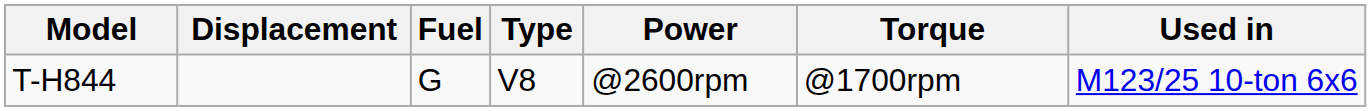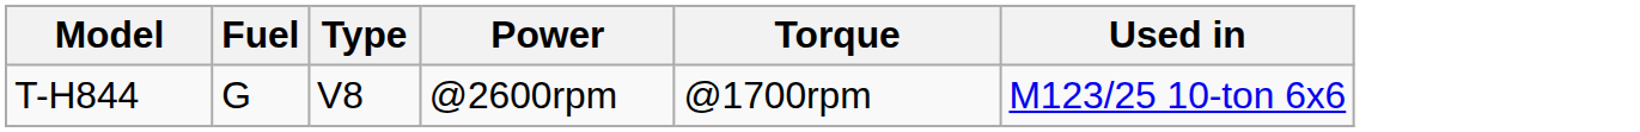- column: Displacement
